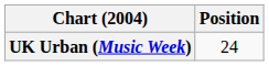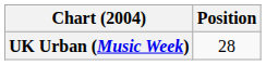UK Urban (Music Week) | Position: 24 -> 28
